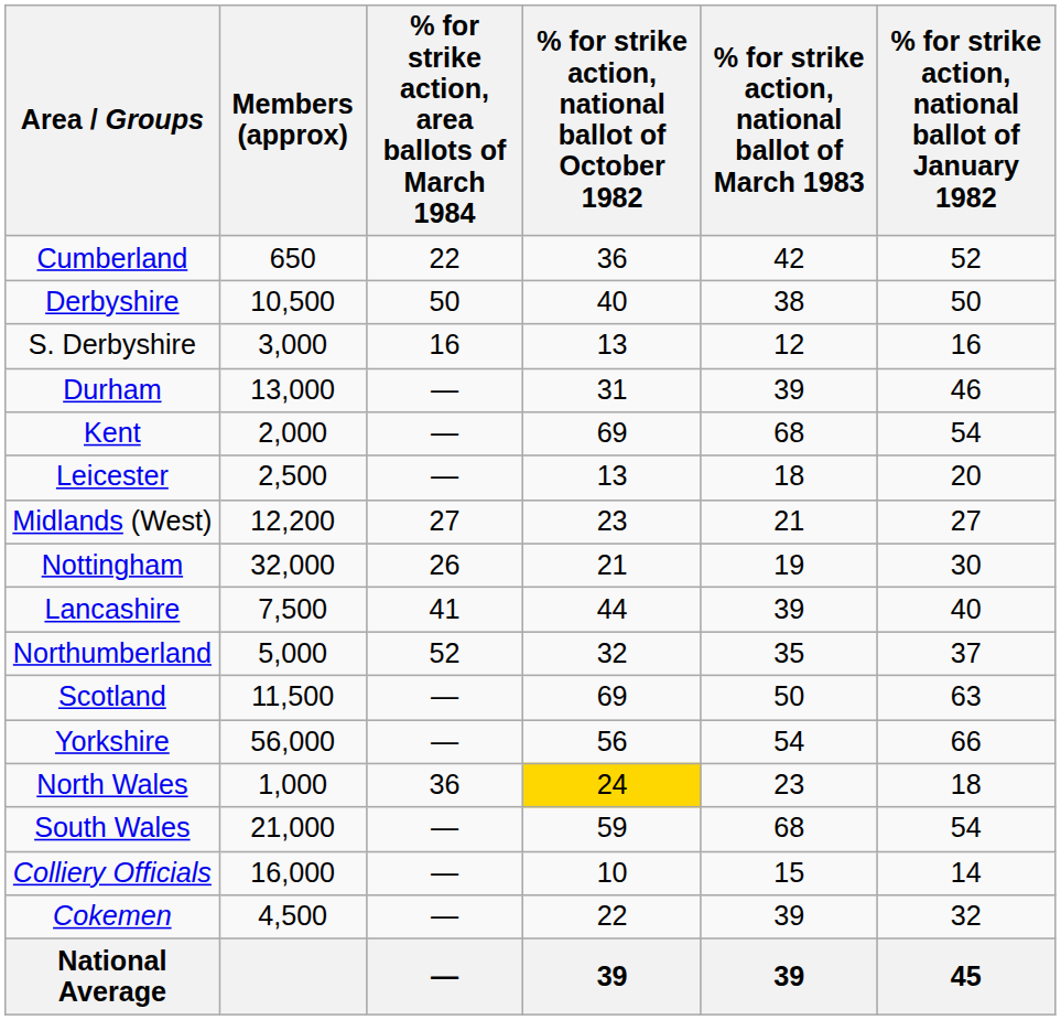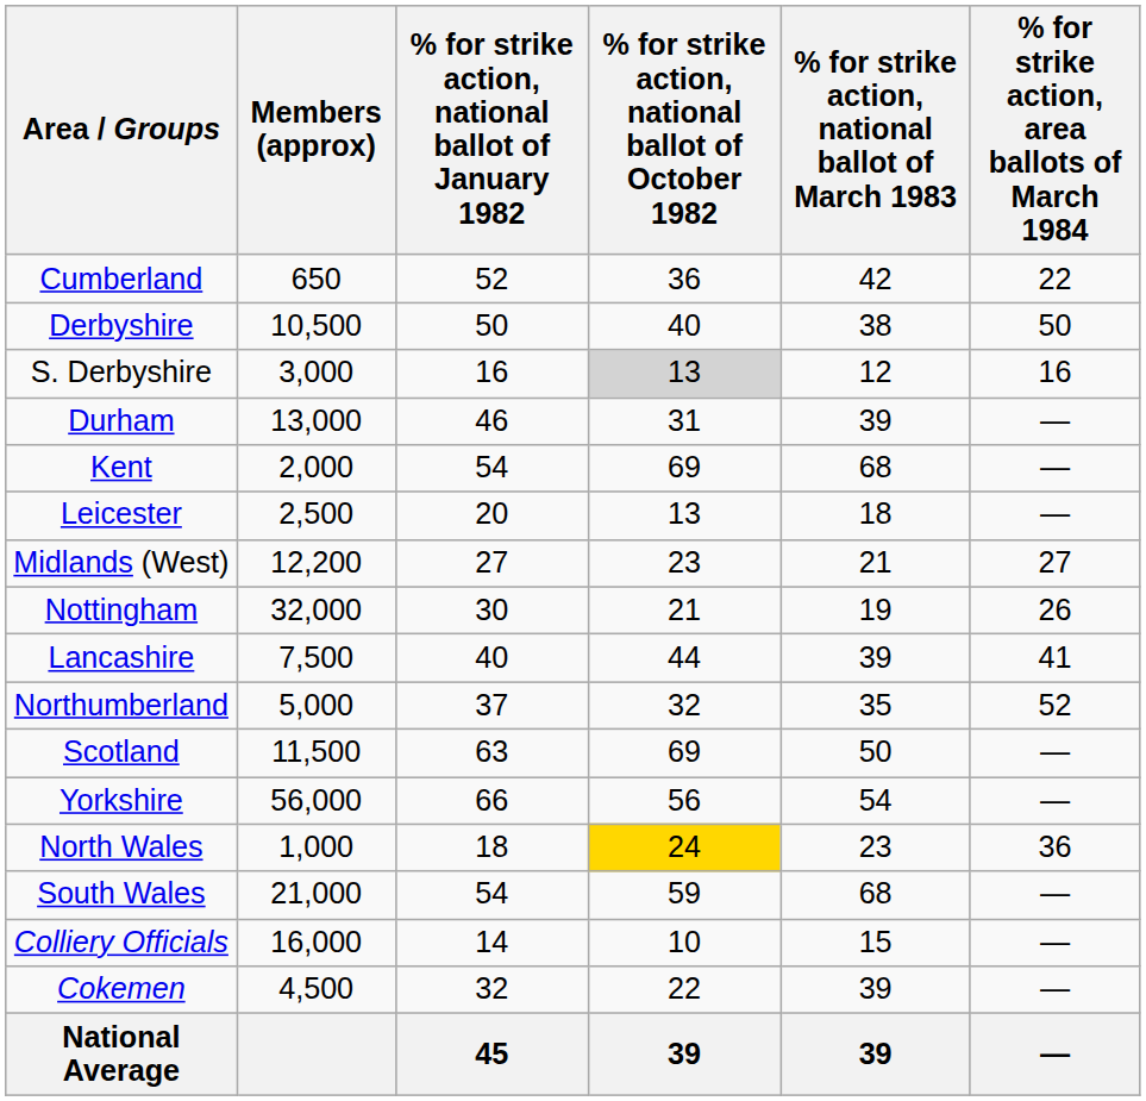columns swapped: % for strike action, national ballot of January 1982 <-> % for strike action, area ballots of March 1984
S. Derbyshire | % for strike action, national ballot of October 1982: no background -> lightgrey background
